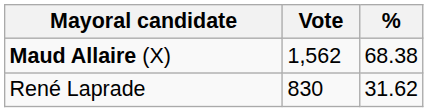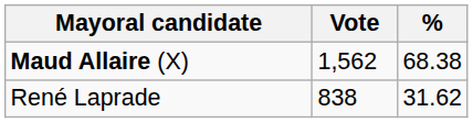René Laprade | Vote: 830 -> 838
